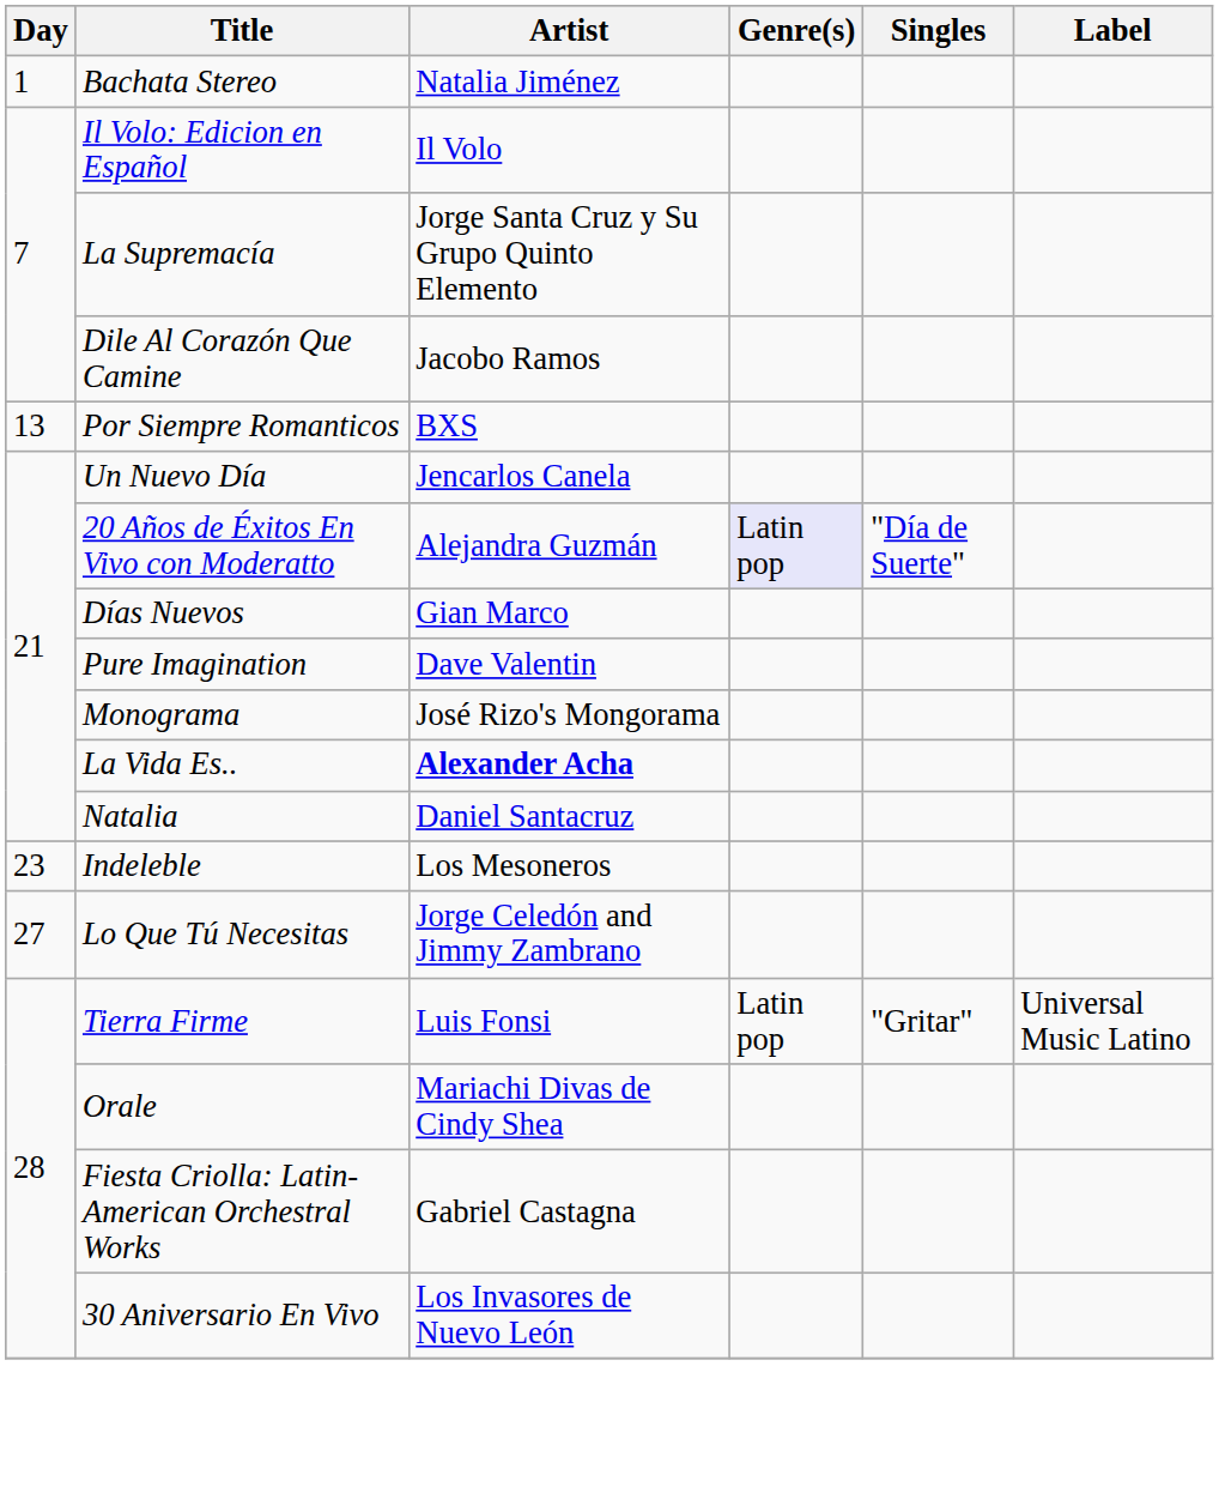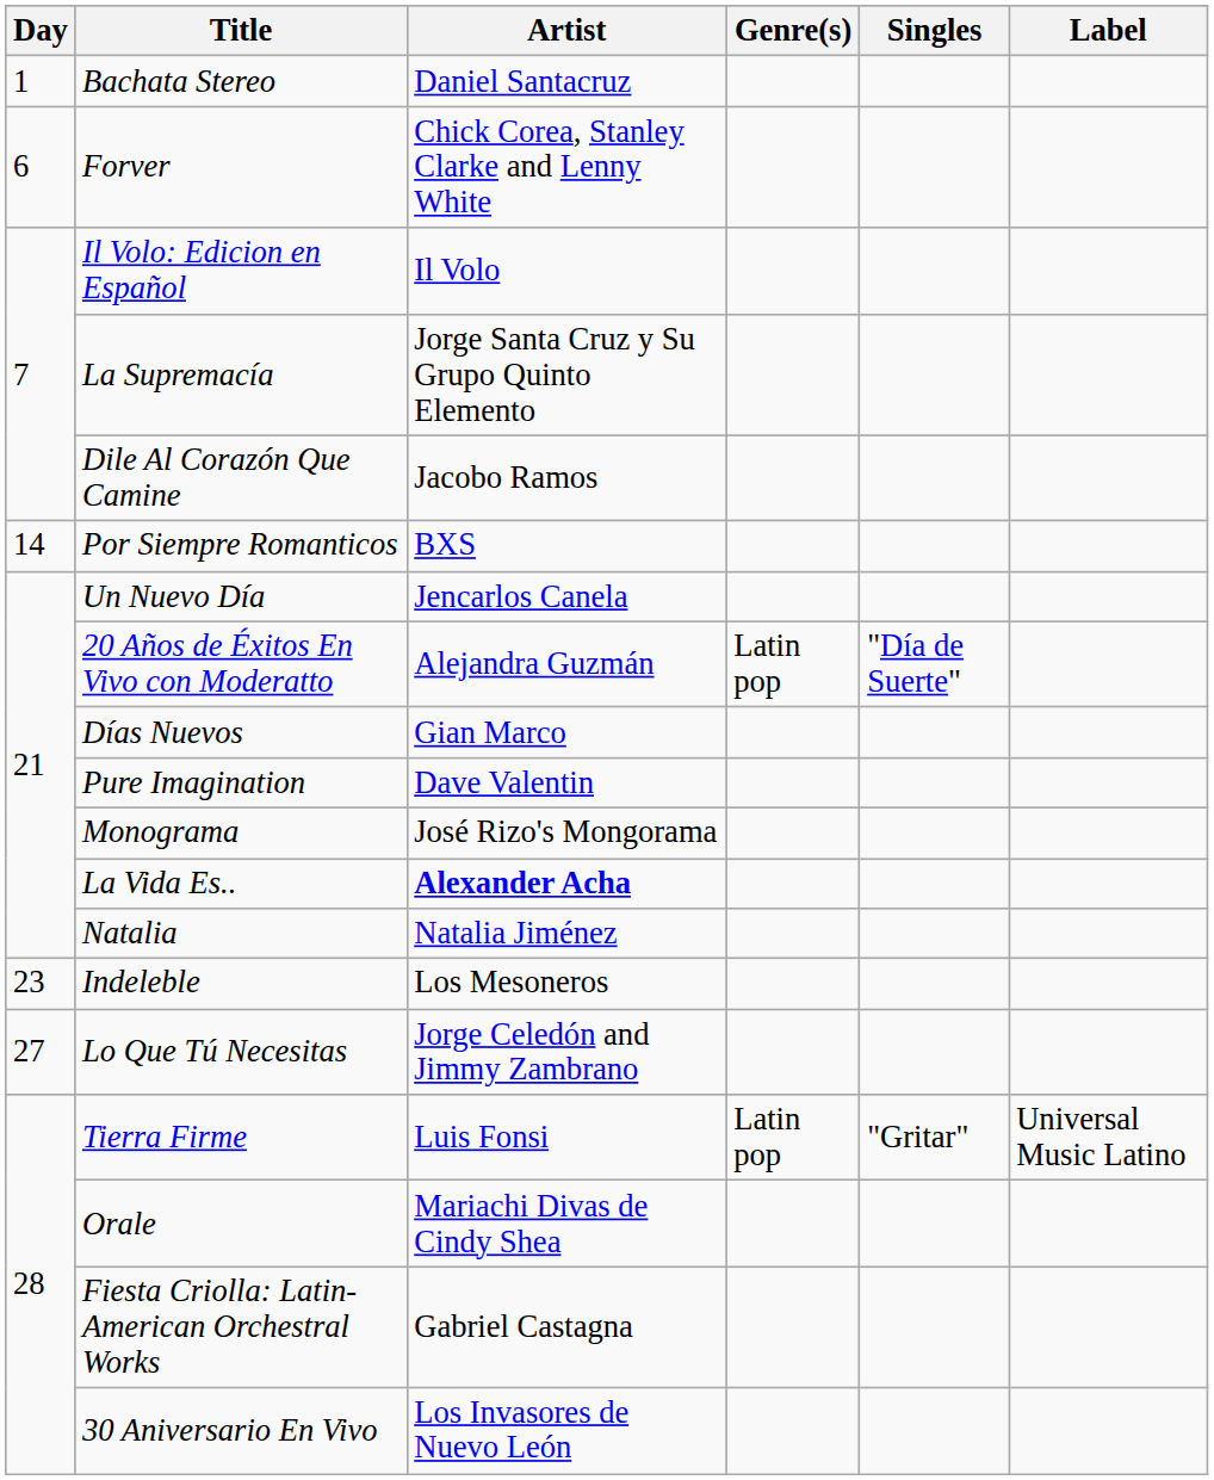Bachata Stereo | Artist: Natalia Jiménez -> Daniel Santacruz
+ row: 6 | Forver | Chick Corea, Stanley Clarke and Lenny White
Por Siempre Romanticos | Day: 13 -> 14
20 Años de Éxitos En Vivo con Moderatto | Genre(s): lavender background -> no background
Natalia | Artist: Daniel Santacruz -> Natalia Jiménez
